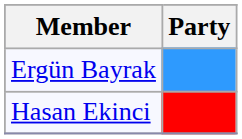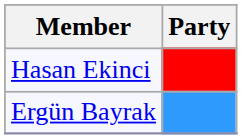rows swapped: Ergün Bayrak <-> Hasan Ekinci
